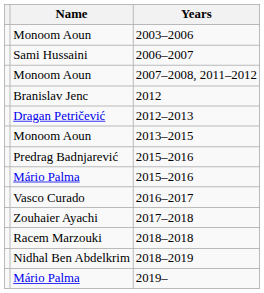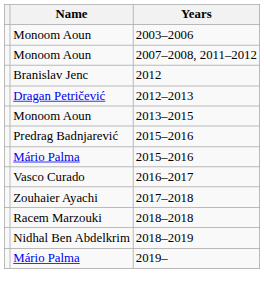- row: Sami Hussaini | 2006–2007
